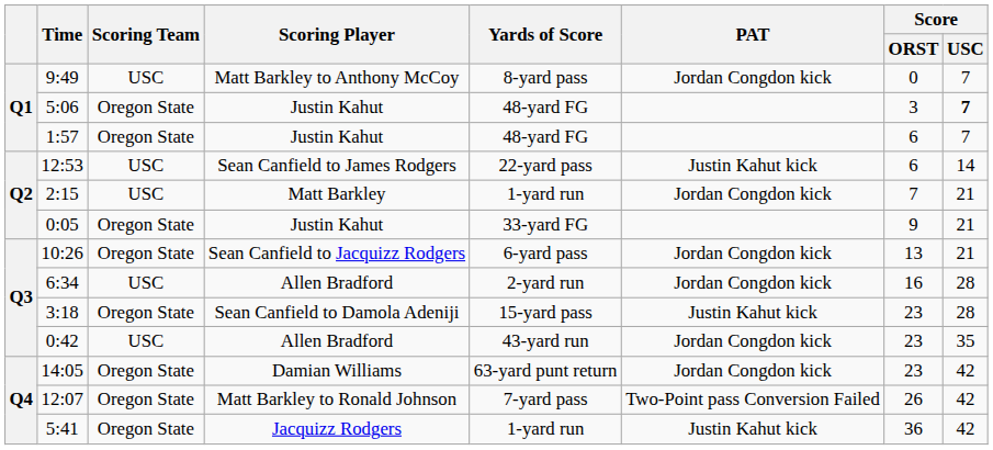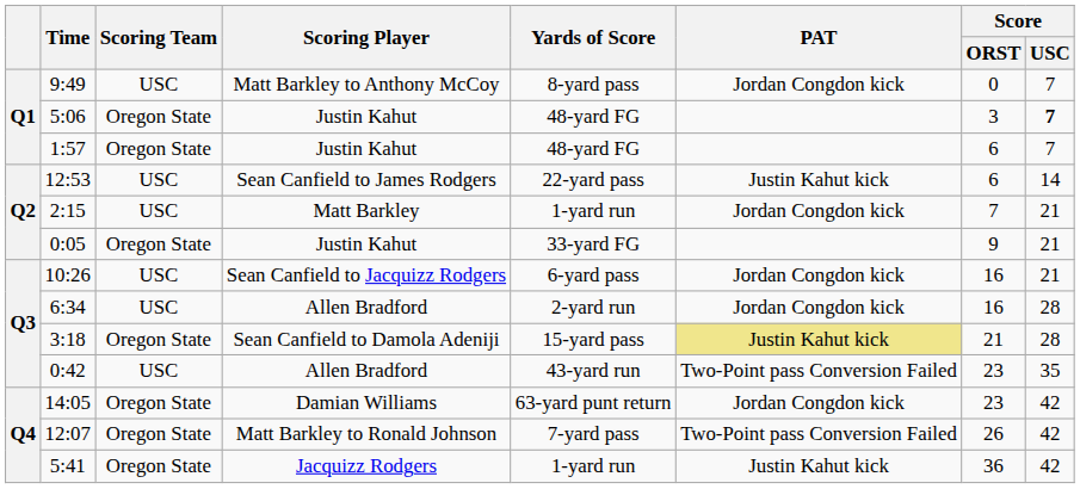10:26 | Scoring Team: Oregon State -> USC
10:26 | Score / ORST: 13 -> 16
3:18 | PAT: no background -> khaki background
3:18 | Score / ORST: 23 -> 21
0:42 | PAT: Jordan Congdon kick -> Two-Point pass Conversion Failed
